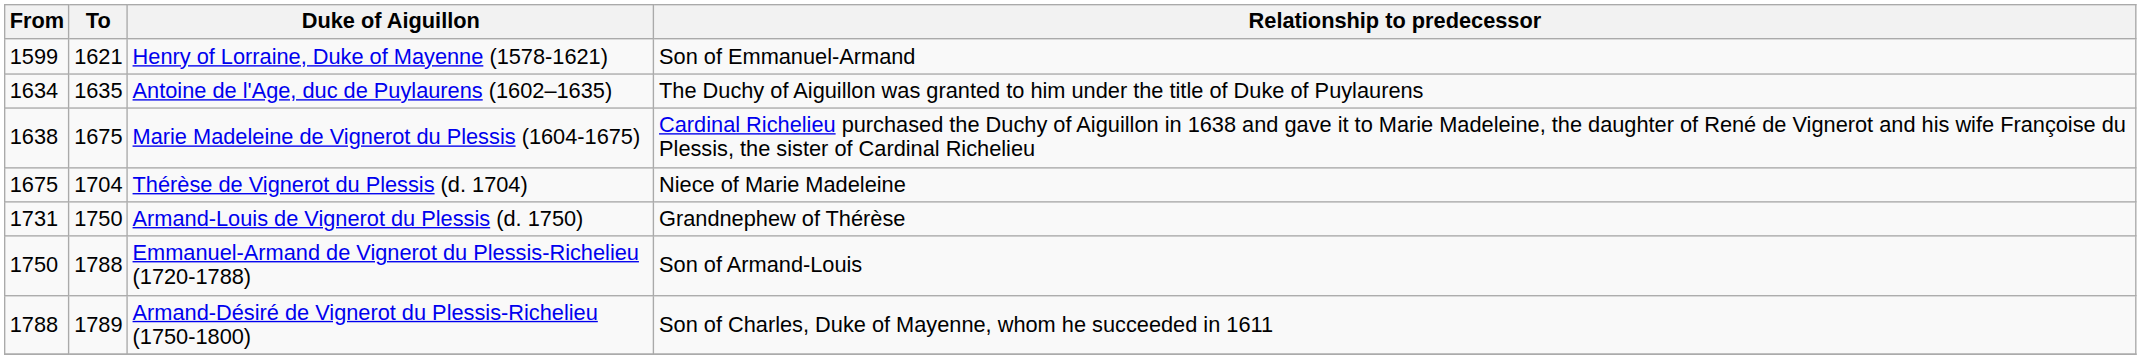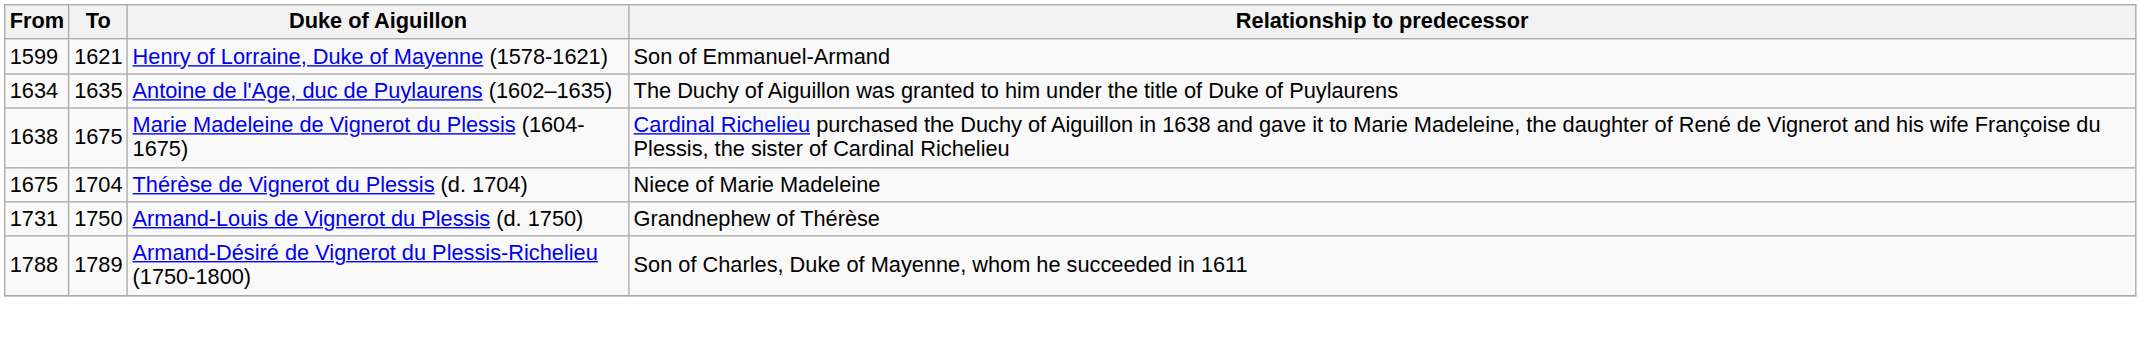- row: 1750 | 1788 | Emmanuel-Armand de Vignerot du Plessis-Richelieu (1720-1788) | Son of Armand-Louis
